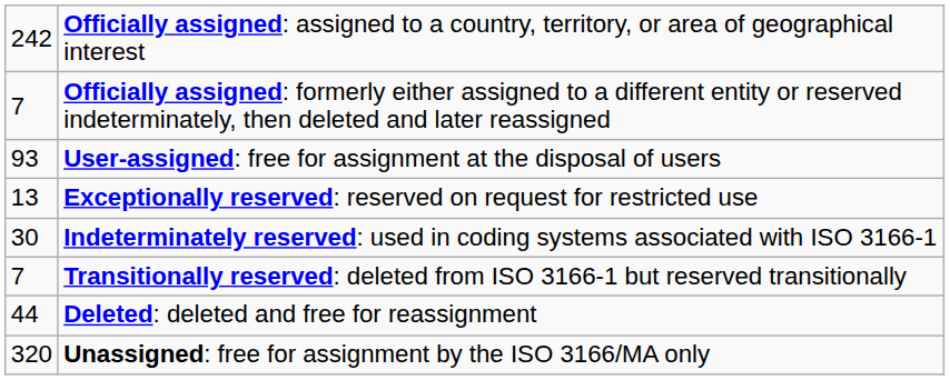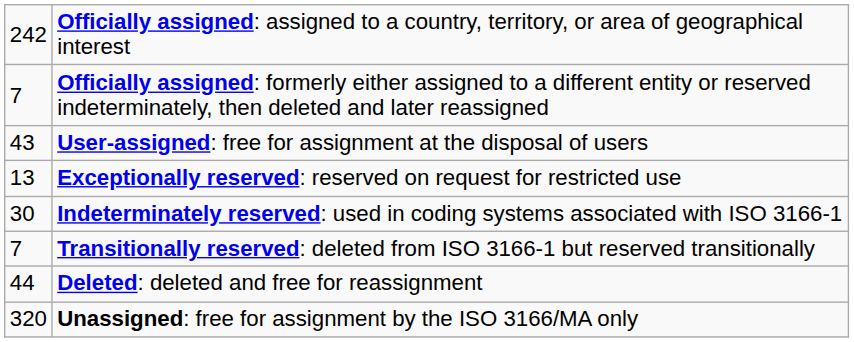User-assigned: free for assignment at the disposal of users | column 1: 93 -> 43
